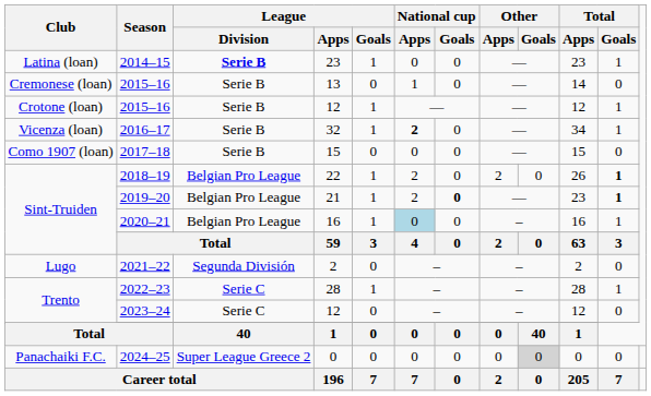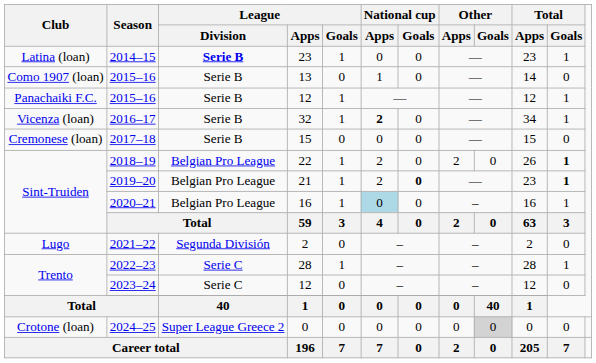2015–16 / 13 | Club: Cremonese (loan) -> Como 1907 (loan)
2015–16 / 12 | Club: Crotone (loan) -> Panachaiki F.C.
2017–18 | Club: Como 1907 (loan) -> Cremonese (loan)
2024–25 | Club: Panachaiki F.C. -> Crotone (loan)
